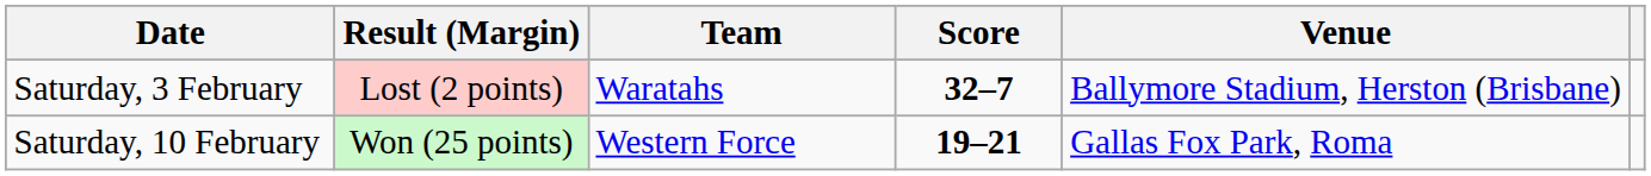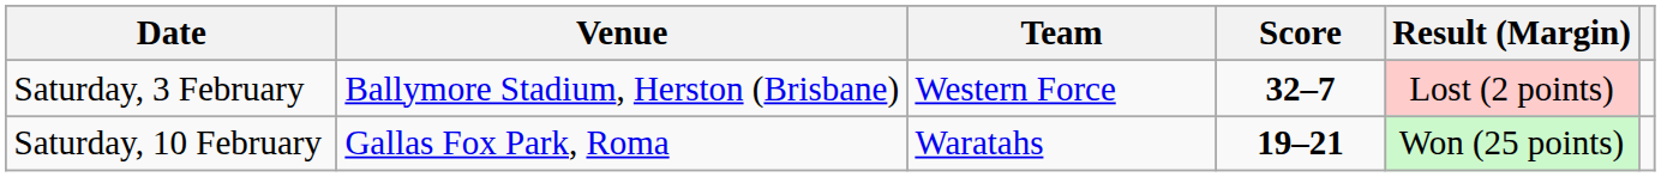columns swapped: Venue <-> Result (Margin)
Saturday, 3 February | Team: Waratahs -> Western Force
Saturday, 10 February | Team: Western Force -> Waratahs
